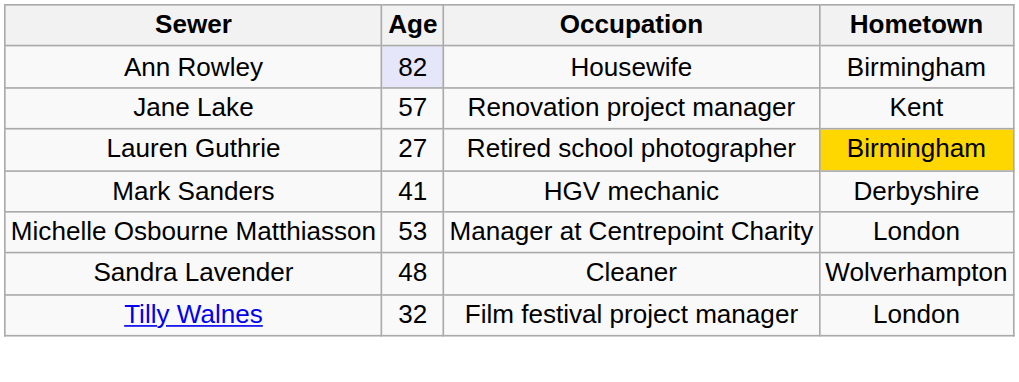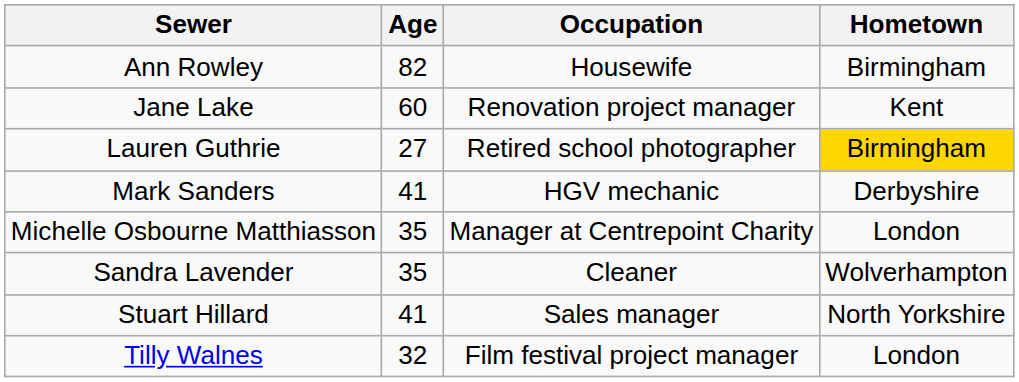Ann Rowley | Age: lavender background -> no background
Jane Lake | Age: 57 -> 60
Michelle Osbourne Matthiasson | Age: 53 -> 35
Sandra Lavender | Age: 48 -> 35
+ row: Stuart Hillard | 41 | Sales manager | North Yorkshire
